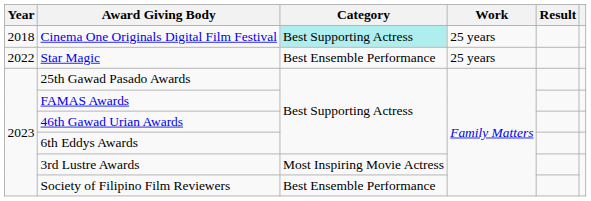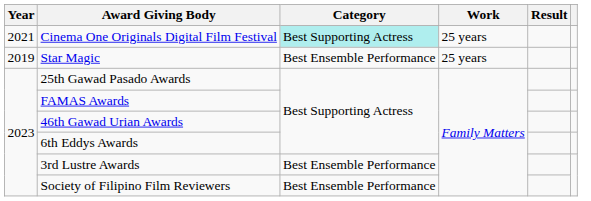Cinema One Originals Digital Film Festival | Year: 2018 -> 2021
Star Magic | Year: 2022 -> 2019
3rd Lustre Awards | Category: Most Inspiring Movie Actress -> Best Ensemble Performance
